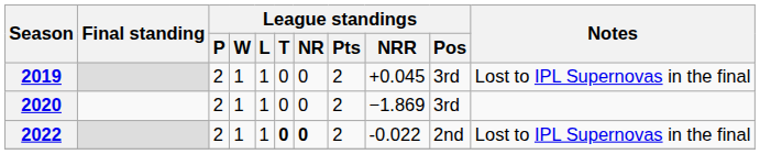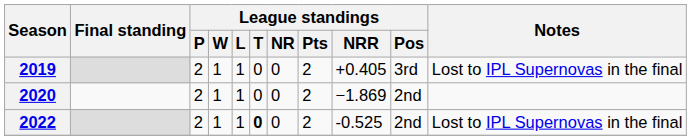2019 | League standings / NRR: +0.045 -> +0.405
2020 | League standings / Pos: 3rd -> 2nd
2022 | League standings / NR: bold -> normal
2022 | League standings / NRR: -0.022 -> -0.525
